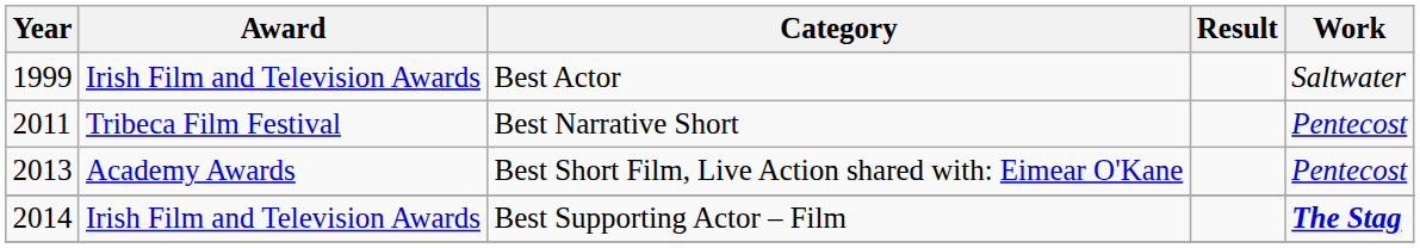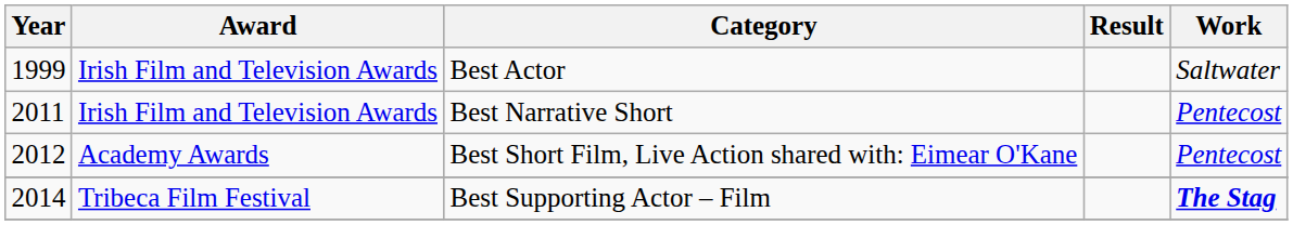Best Narrative Short | Award: Tribeca Film Festival -> Irish Film and Television Awards
Best Short Film, Live Action shared with: Eimear O'Kane | Year: 2013 -> 2012
Best Supporting Actor – Film | Award: Irish Film and Television Awards -> Tribeca Film Festival
